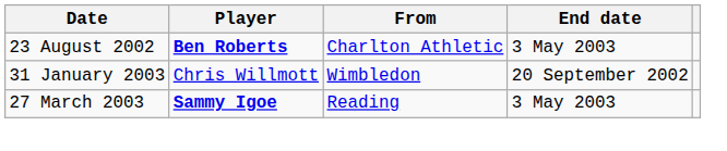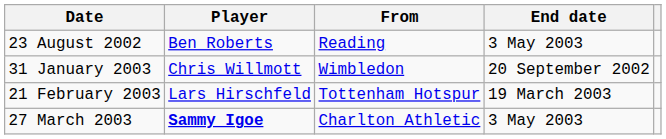23 August 2002 | Player: bold -> normal
23 August 2002 | From: Charlton Athletic -> Reading
+ row: 21 February 2003 | Lars Hirschfeld | Tottenham Hotspur | 19 March 2003
27 March 2003 | From: Reading -> Charlton Athletic
